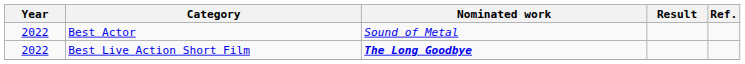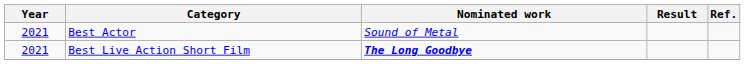Best Actor | Year: 2022 -> 2021
Best Live Action Short Film | Year: 2022 -> 2021
